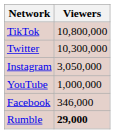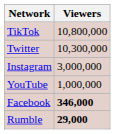Instagram | Viewers: 3,050,000 -> 3,000,000
Facebook | Viewers: normal -> bold
